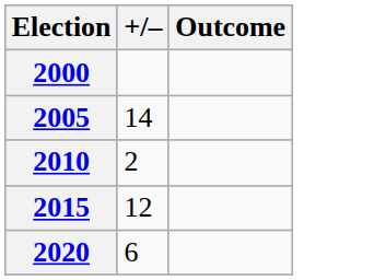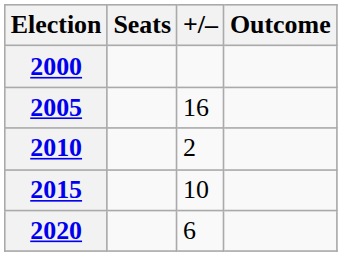+ column: Seats
2005 | +/–: 14 -> 16
2015 | +/–: 12 -> 10
